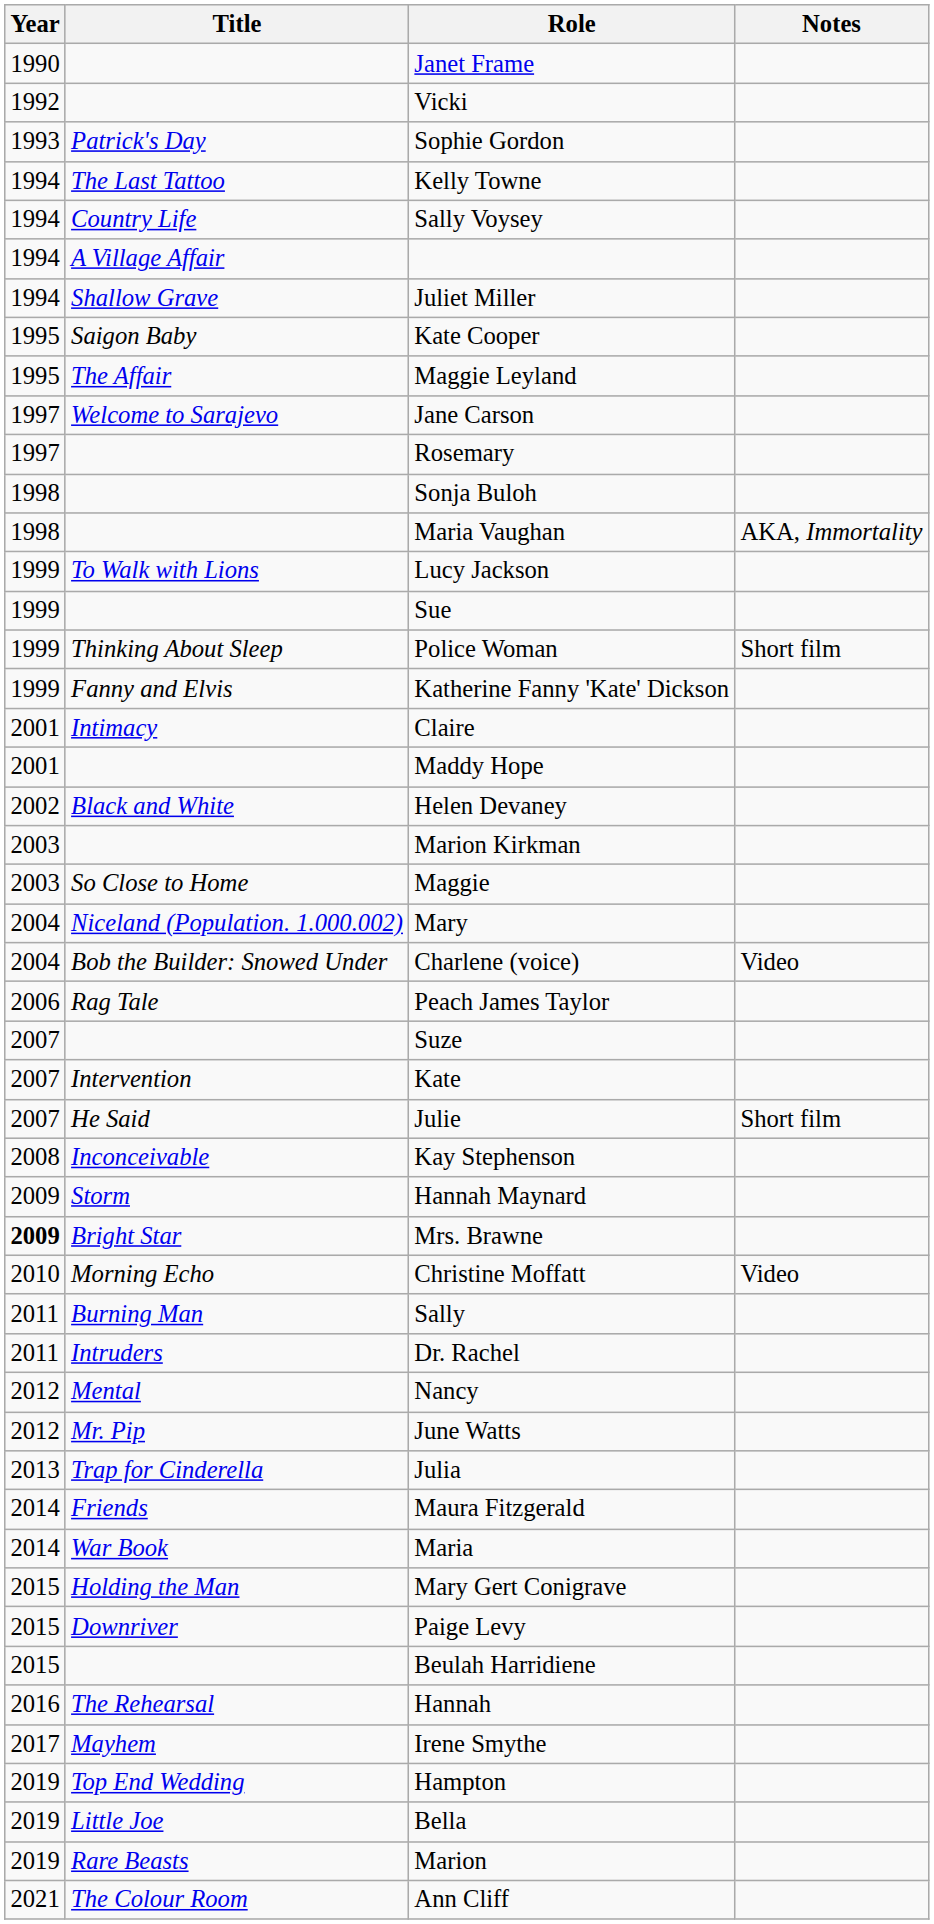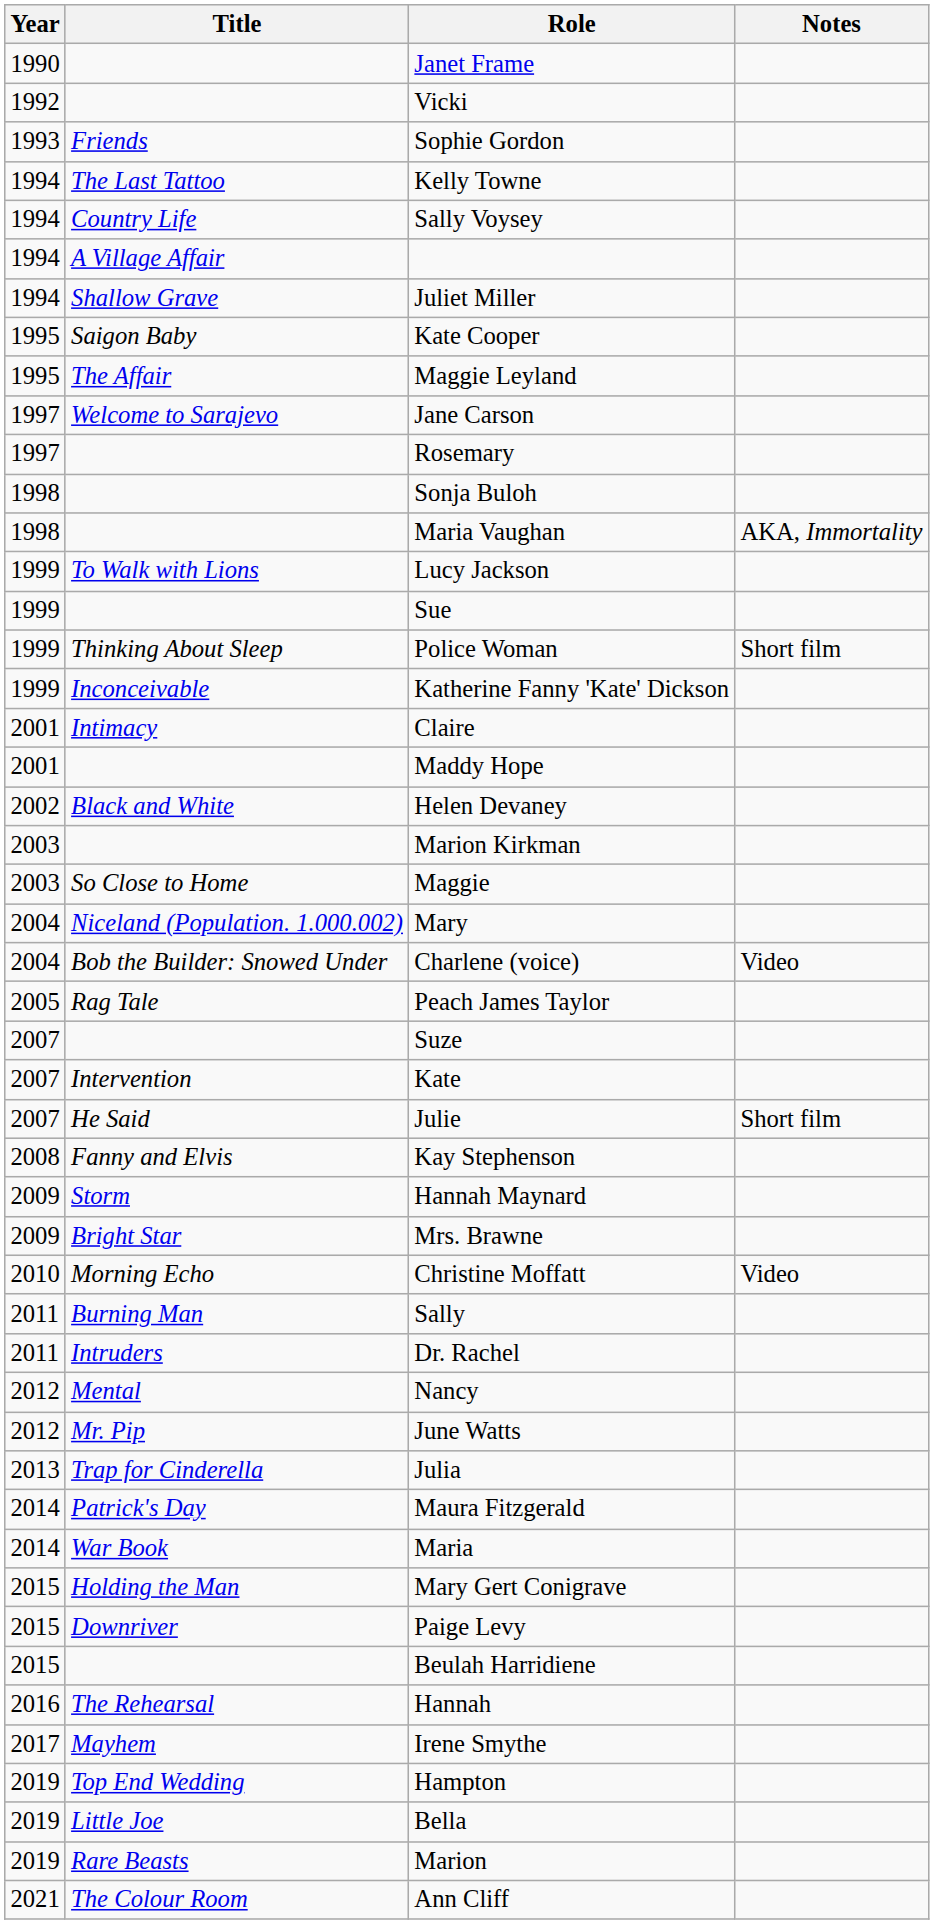Sophie Gordon | Title: Patrick's Day -> Friends
Katherine Fanny 'Kate' Dickson | Title: Fanny and Elvis -> Inconceivable
Peach James Taylor | Year: 2006 -> 2005
Kay Stephenson | Title: Inconceivable -> Fanny and Elvis
Mrs. Brawne | Year: bold -> normal
Maura Fitzgerald | Title: Friends -> Patrick's Day
